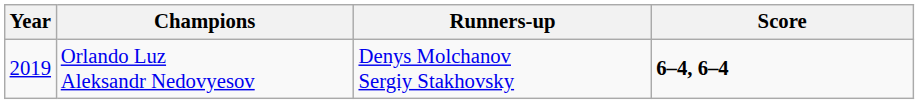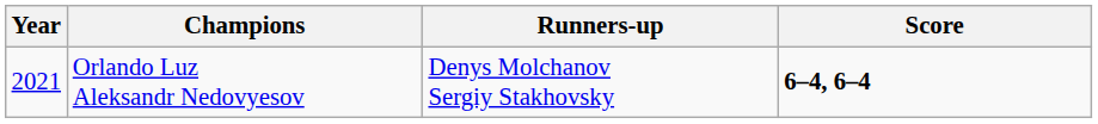Orlando Luz Aleksandr Nedovyesov | Year: 2019 -> 2021
